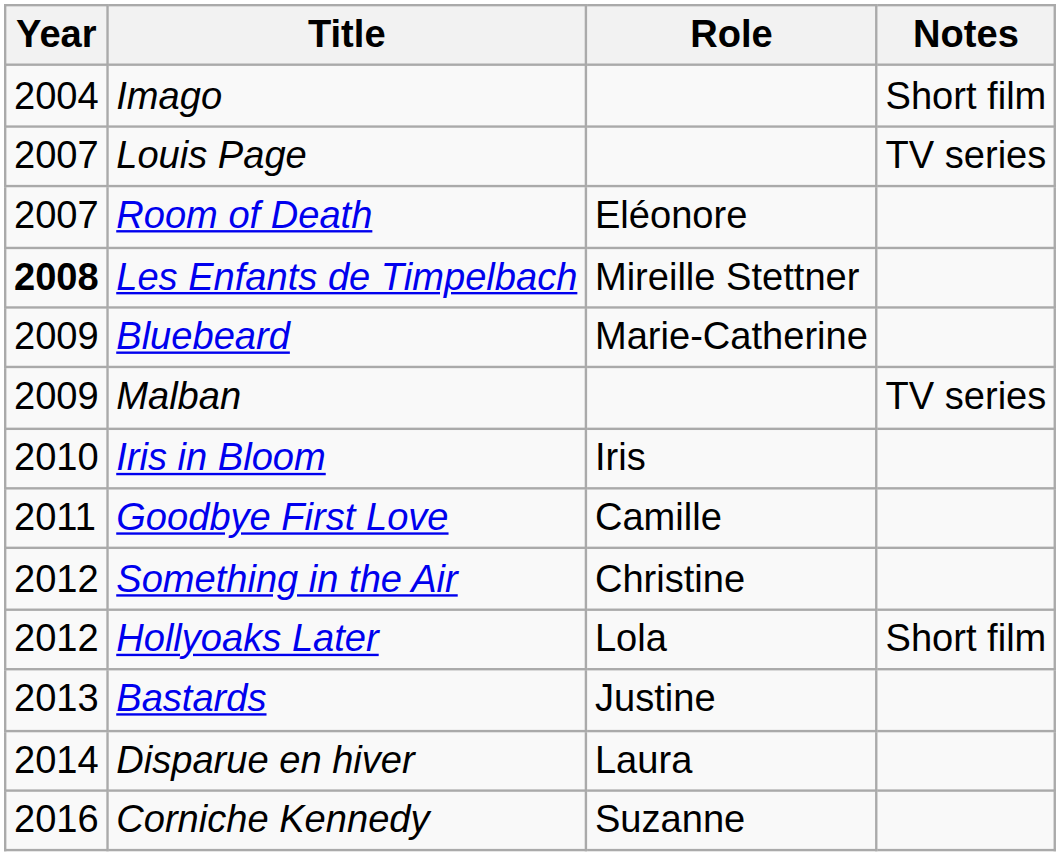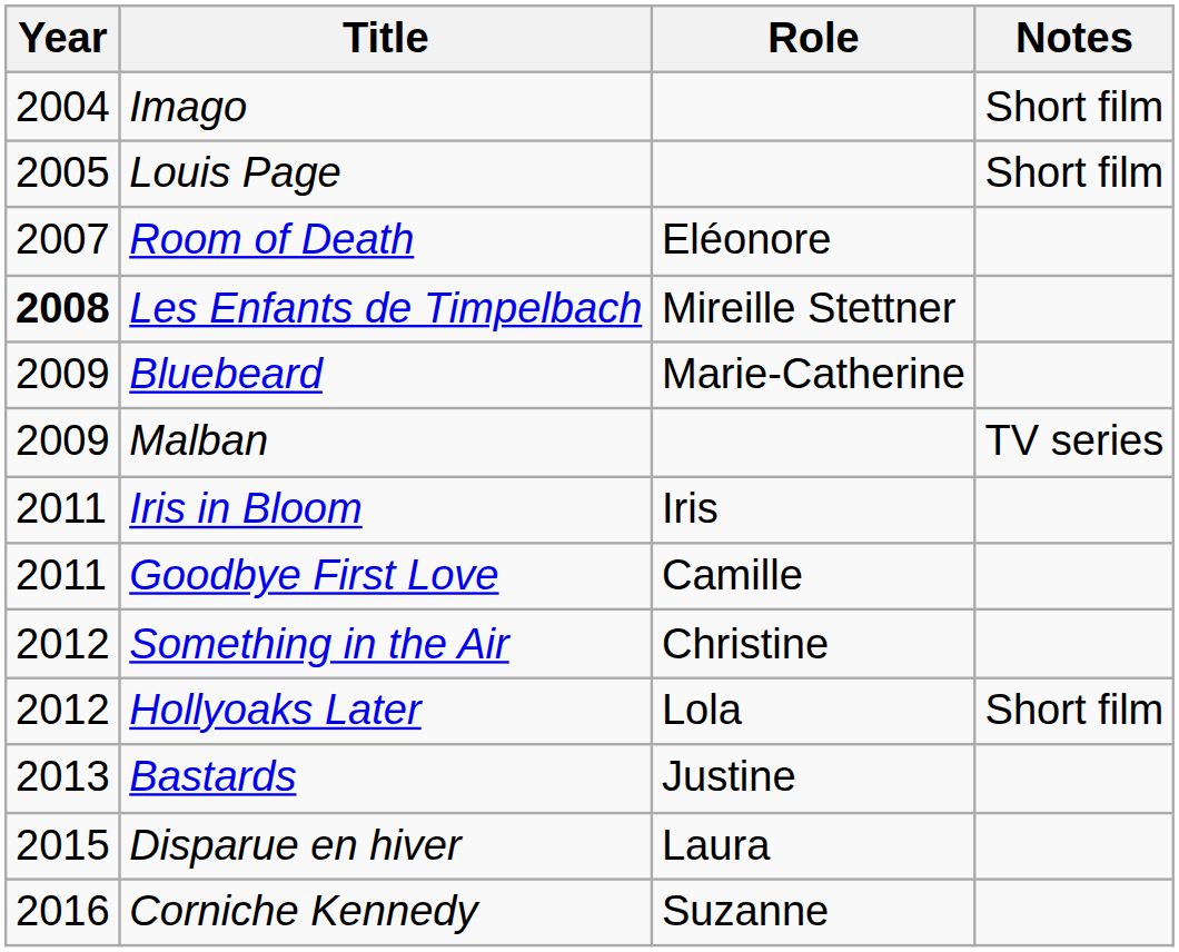Louis Page | Year: 2007 -> 2005
Louis Page | Notes: TV series -> Short film
Iris in Bloom | Year: 2010 -> 2011
Disparue en hiver | Year: 2014 -> 2015
